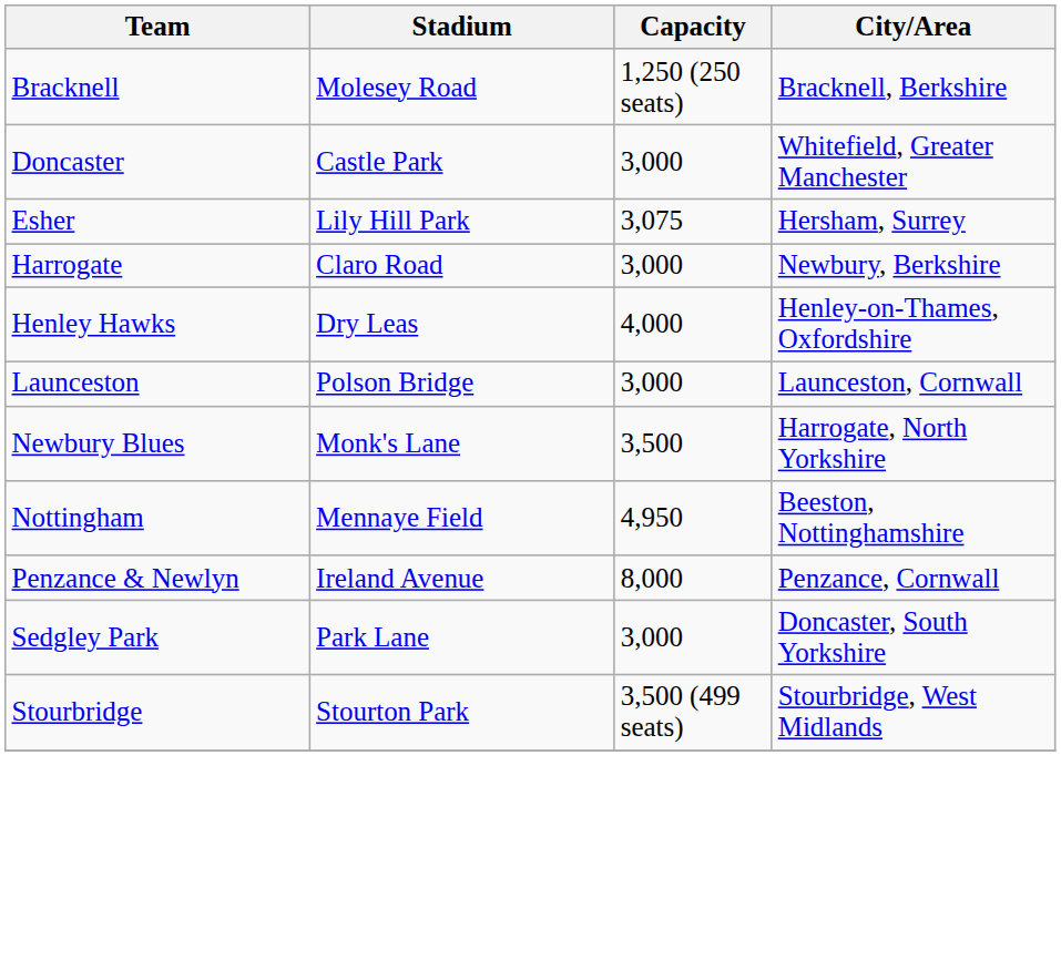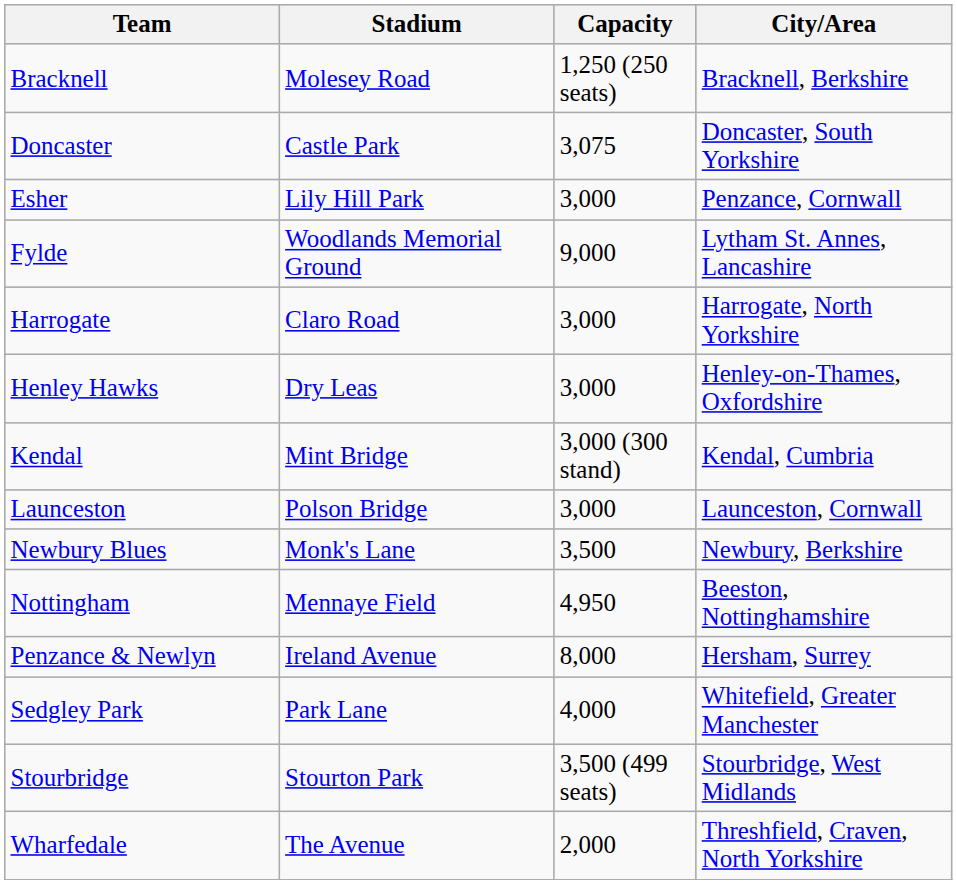Doncaster | Capacity: 3,000 -> 3,075
Doncaster | City/Area: Whitefield, Greater Manchester -> Doncaster, South Yorkshire
Esher | Capacity: 3,075 -> 3,000
Esher | City/Area: Hersham, Surrey -> Penzance, Cornwall
+ row: Fylde | Woodlands Memorial Ground | 9,000 | Lytham St. Annes, Lancashire
Harrogate | City/Area: Newbury, Berkshire -> Harrogate, North Yorkshire
Henley Hawks | Capacity: 4,000 -> 3,000
+ row: Kendal | Mint Bridge | 3,000 (300 stand) | Kendal, Cumbria
Newbury Blues | City/Area: Harrogate, North Yorkshire -> Newbury, Berkshire
Penzance & Newlyn | City/Area: Penzance, Cornwall -> Hersham, Surrey
Sedgley Park | Capacity: 3,000 -> 4,000
Sedgley Park | City/Area: Doncaster, South Yorkshire -> Whitefield, Greater Manchester
+ row: Wharfedale | The Avenue | 2,000 | Threshfield, Craven, North Yorkshire
